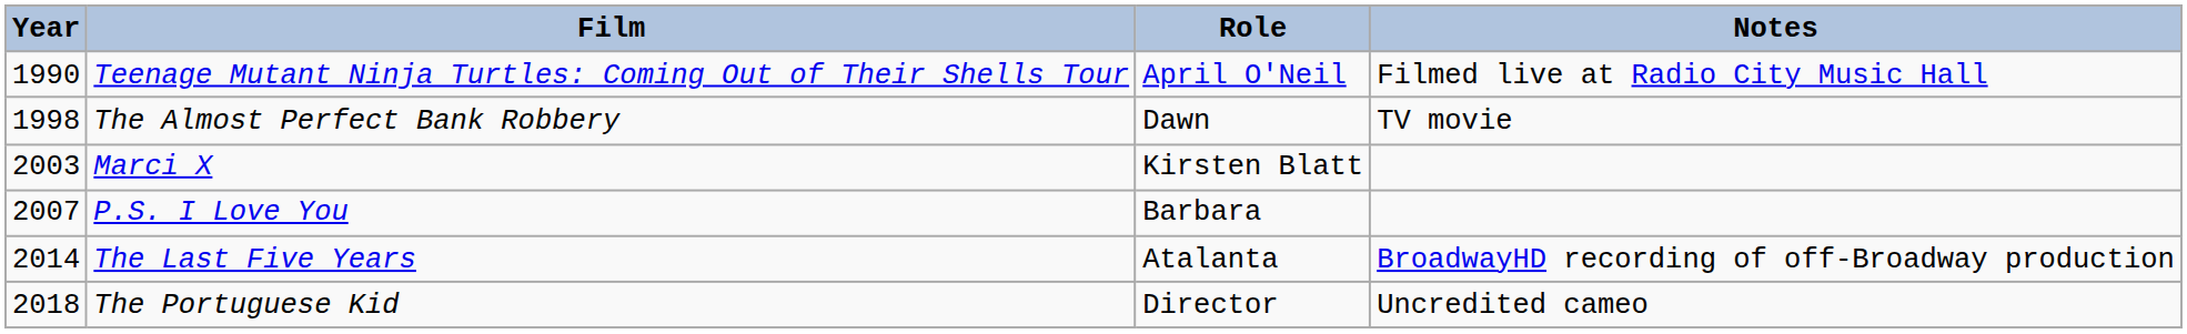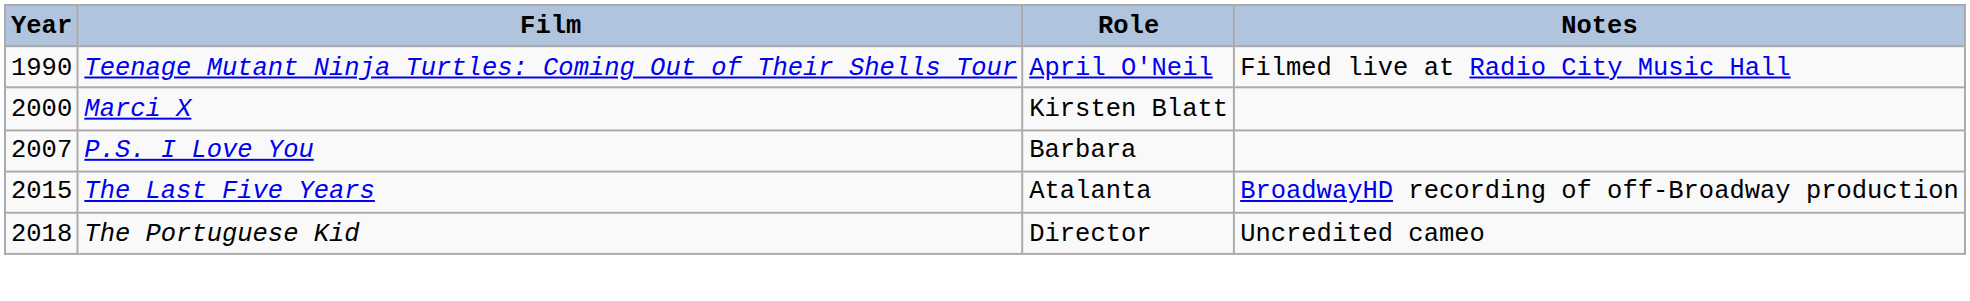- row: 1998 | The Almost Perfect Bank Robbery | Dawn | TV movie
Marci X | Year: 2003 -> 2000
The Last Five Years | Year: 2014 -> 2015
